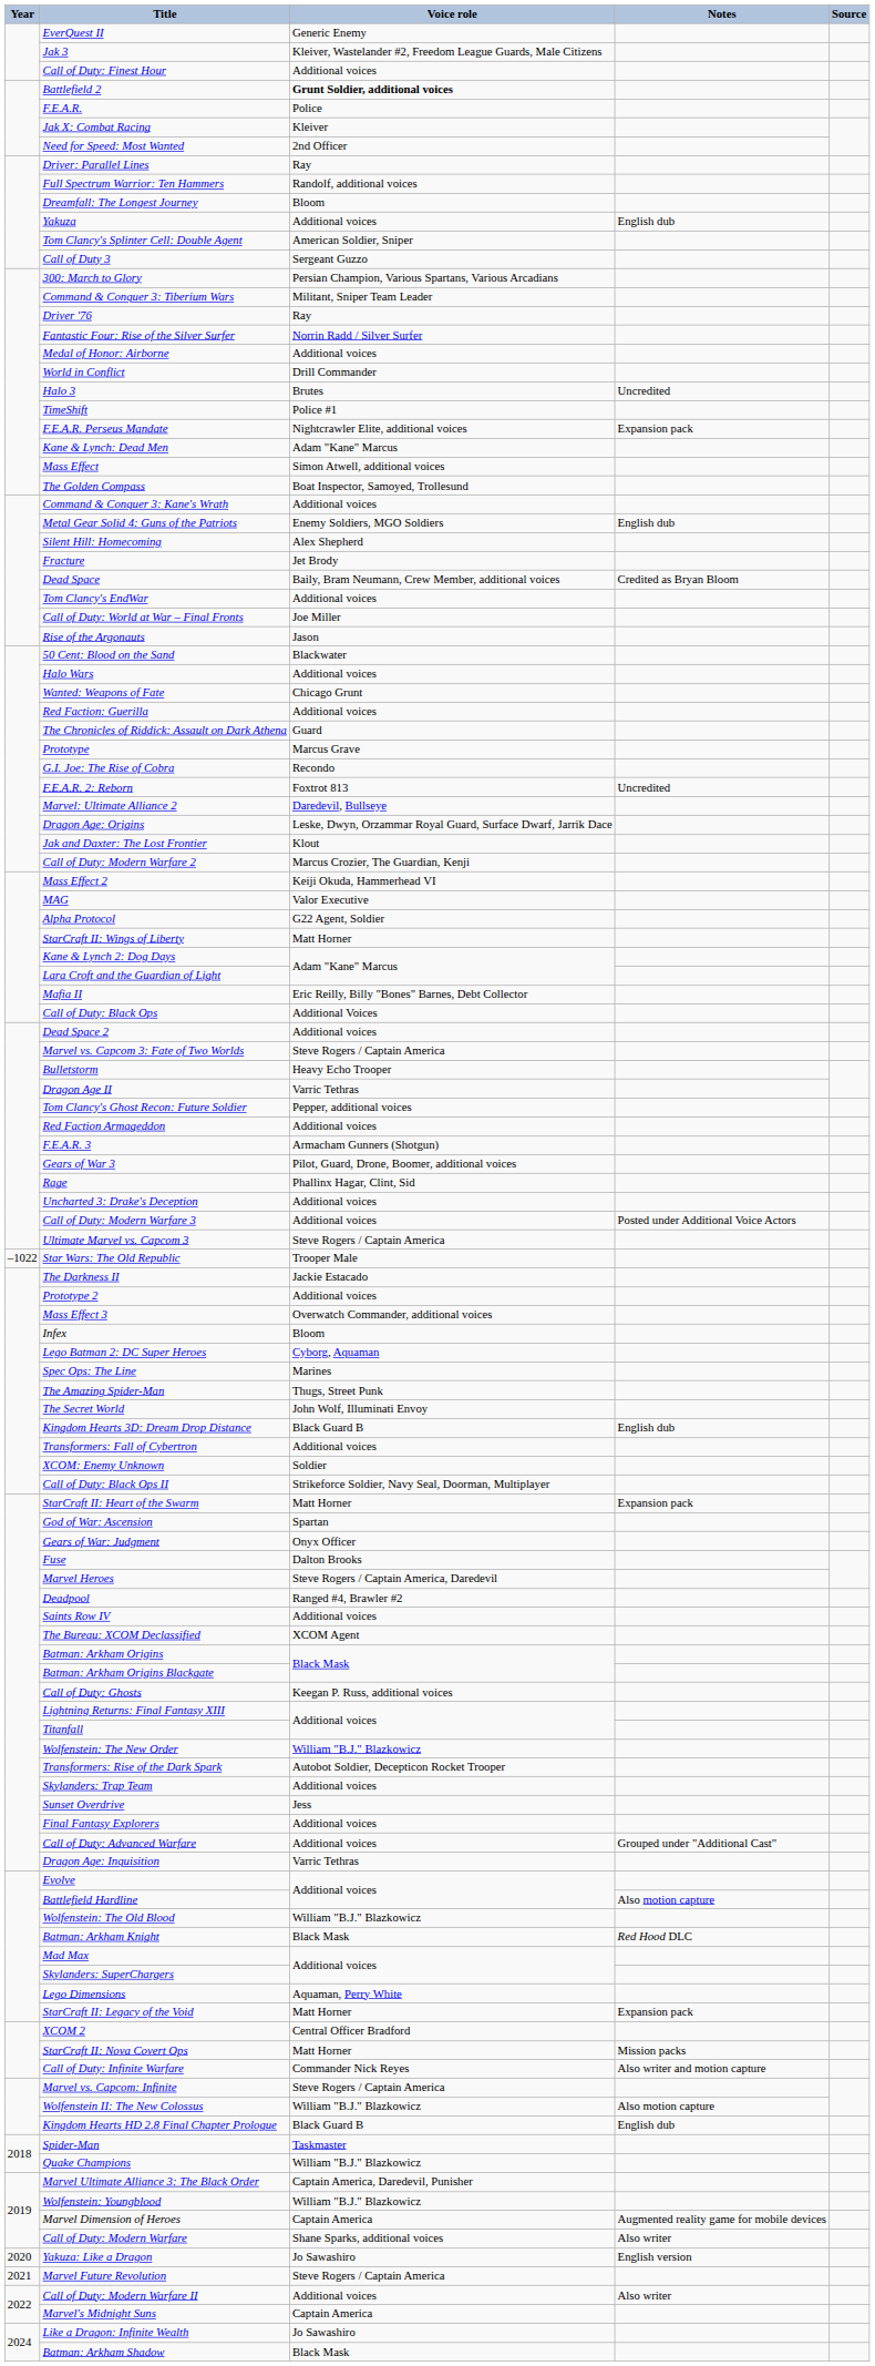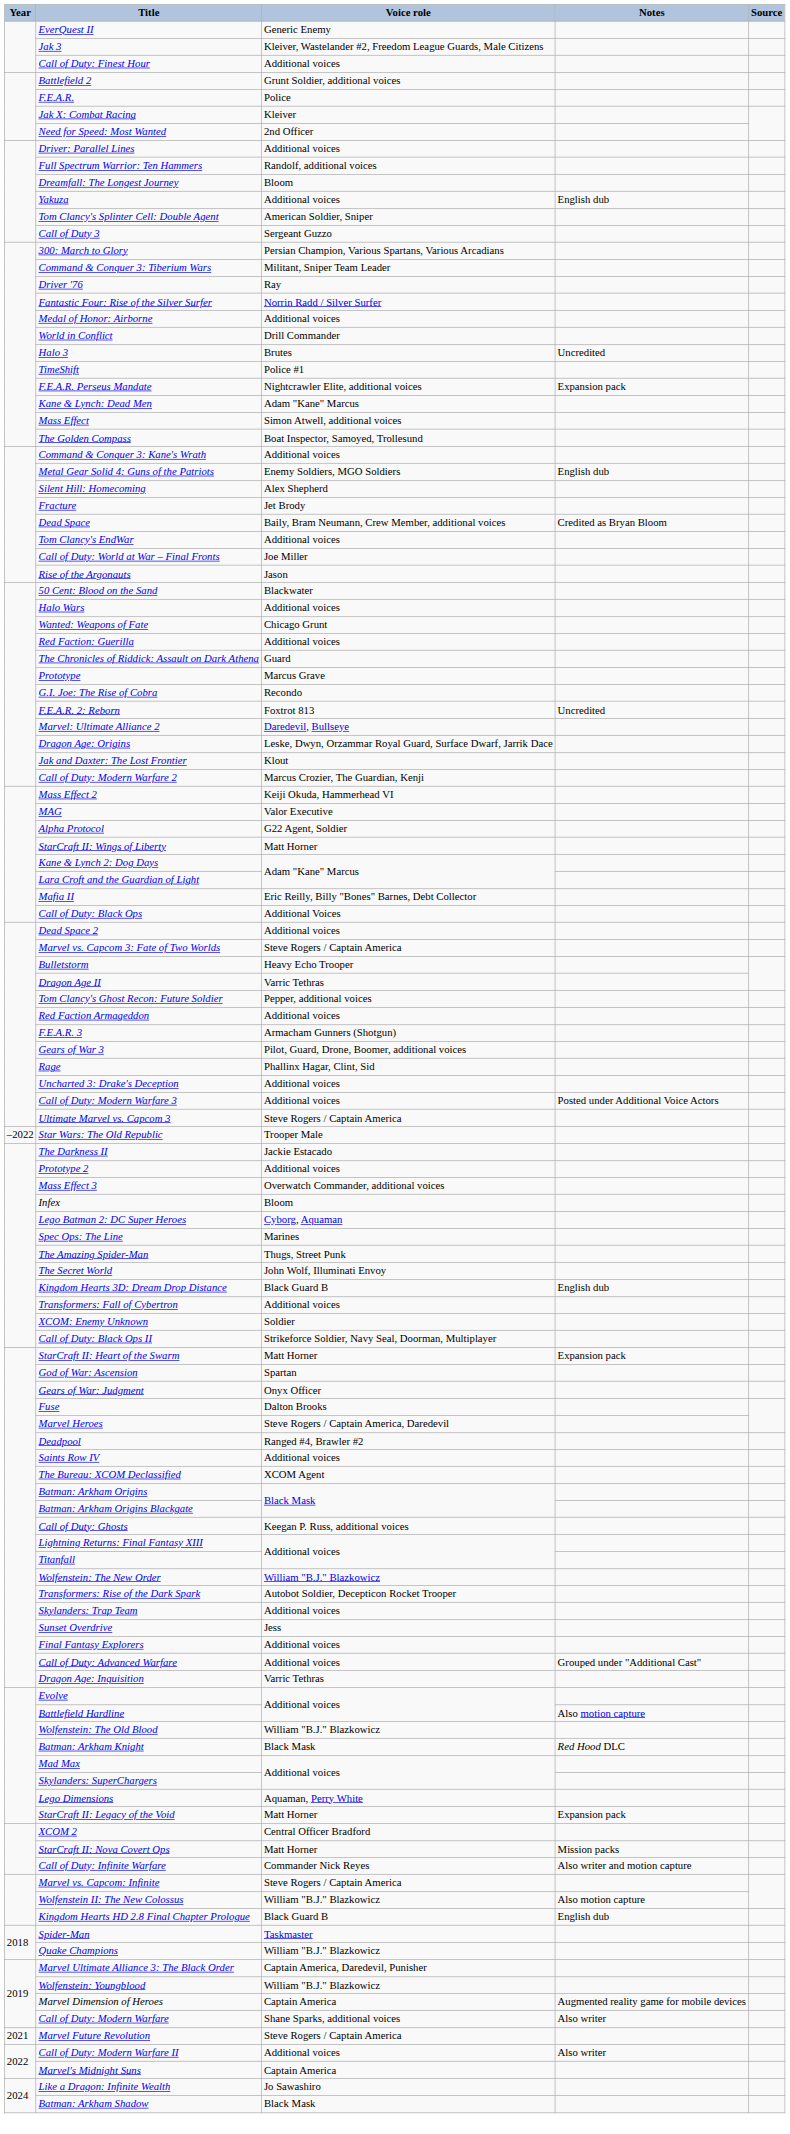Battlefield 2 | Voice role: bold -> normal
Driver: Parallel Lines | Voice role: Ray -> Additional voices
Star Wars: The Old Republic | Year: –1022 -> –2022
- row: 2020 | Yakuza: Like a Dragon | Jo Sawashiro | English version
